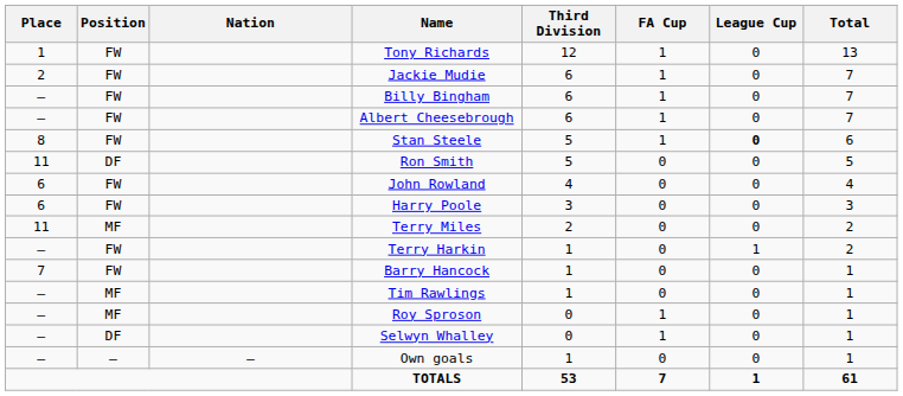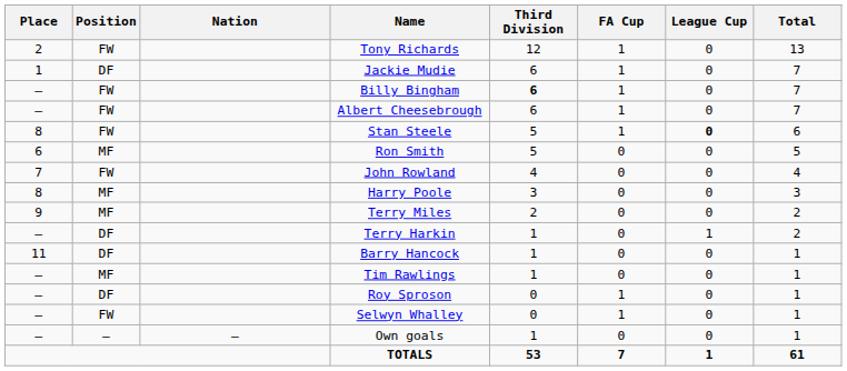Tony Richards | Place: 1 -> 2
Jackie Mudie | Place: 2 -> 1
Jackie Mudie | Position: FW -> DF
Billy Bingham | Third Division: normal -> bold
Ron Smith | Place: 11 -> 6
Ron Smith | Position: DF -> MF
John Rowland | Place: 6 -> 7
Harry Poole | Place: 6 -> 8
Harry Poole | Position: FW -> MF
Terry Miles | Place: 11 -> 9
Terry Harkin | Position: FW -> DF
Barry Hancock | Place: 7 -> 11
Barry Hancock | Position: FW -> DF
Roy Sproson | Position: MF -> DF
Selwyn Whalley | Position: DF -> FW
